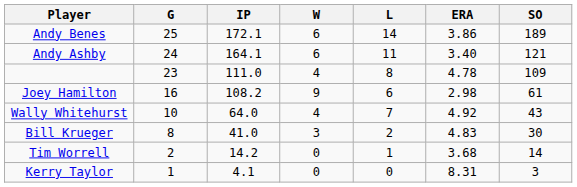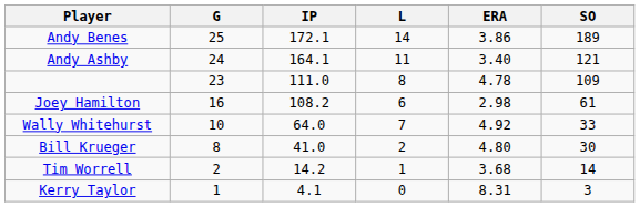- column: W | 6 | 6 | 4 | 9 | 4 | 3 | 0 | 0
Wally Whitehurst | SO: 43 -> 33
Bill Krueger | ERA: 4.83 -> 4.80
